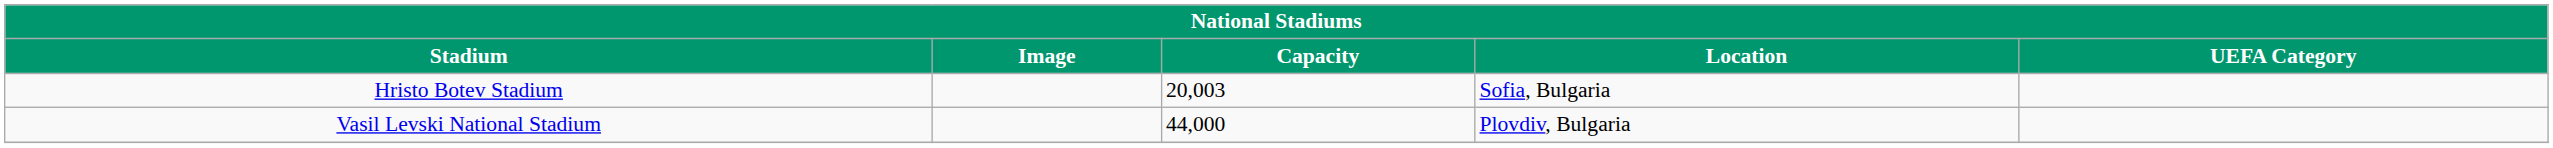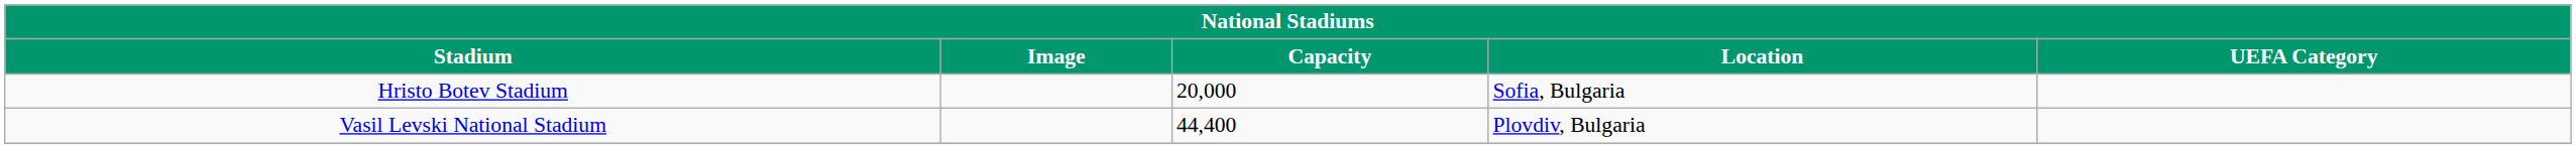Hristo Botev Stadium | Capacity: 20,003 -> 20,000
Vasil Levski National Stadium | Capacity: 44,000 -> 44,400
